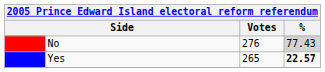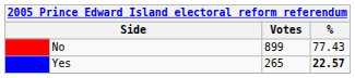No | Votes: 276 -> 899
No | %: lightgrey background -> no background
